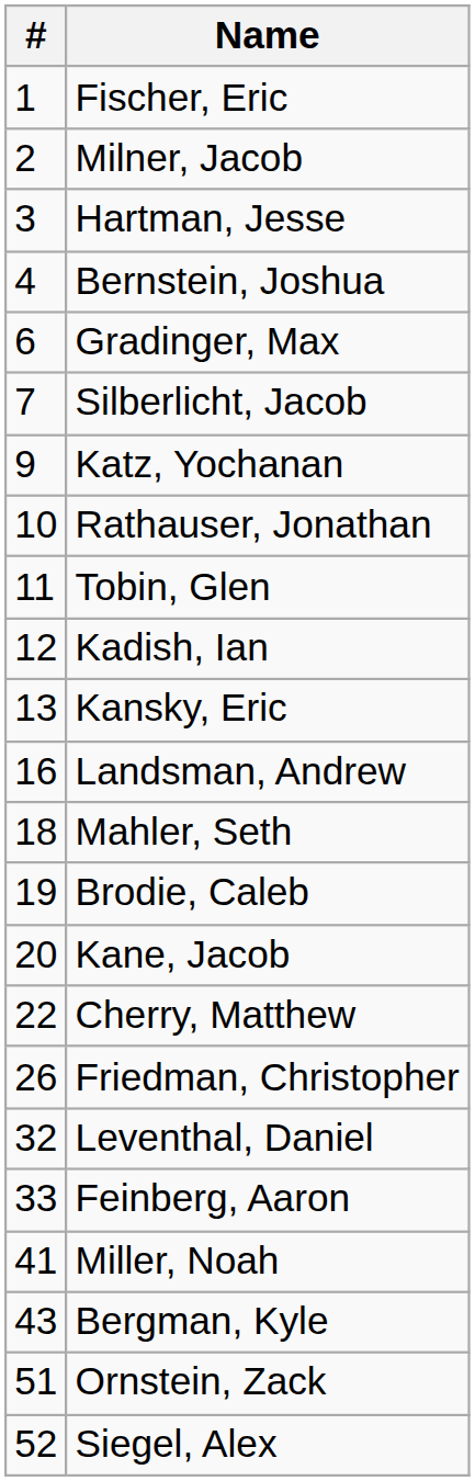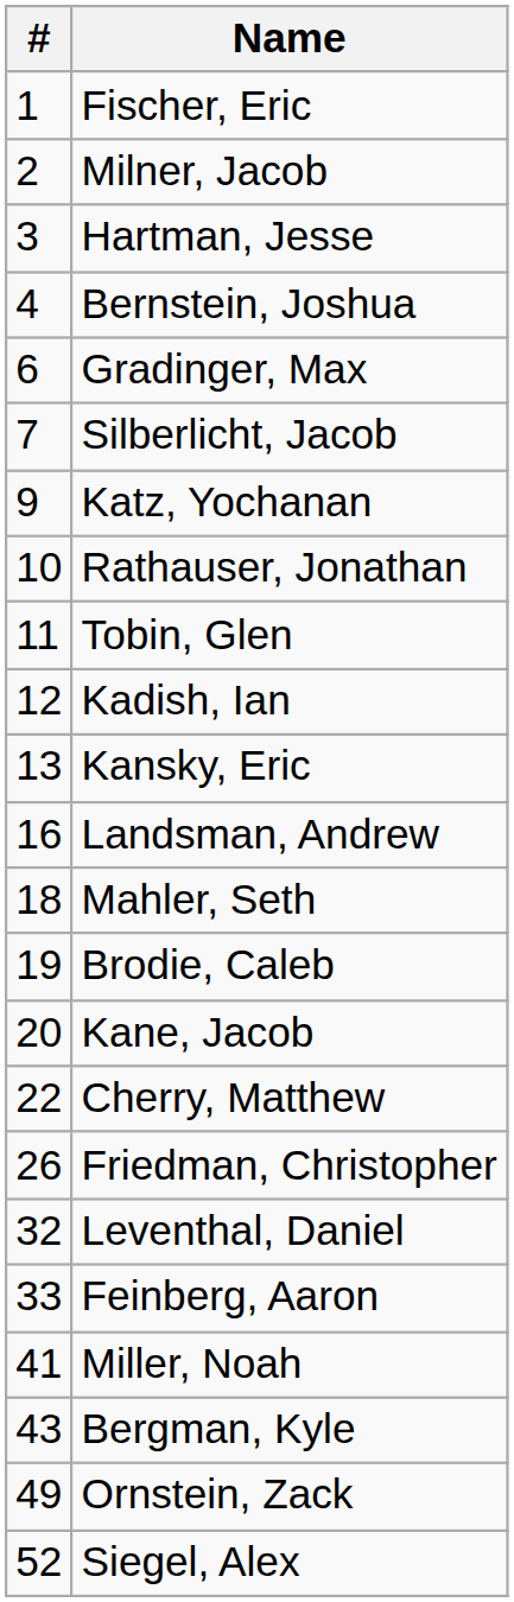Ornstein, Zack | #: 51 -> 49
